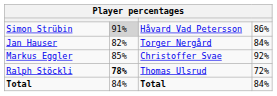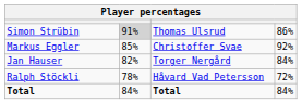Simon Strübin | column 3: Håvard Vad Petersson -> Thomas Ulsrud
rows swapped: Markus Eggler <-> Jan Hauser
Ralph Stöckli | column 2: bold -> normal
Ralph Stöckli | column 3: Thomas Ulsrud -> Håvard Vad Petersson
